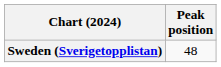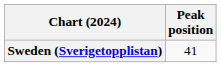Sweden (Sverigetopplistan) | Peak position: 48 -> 41
